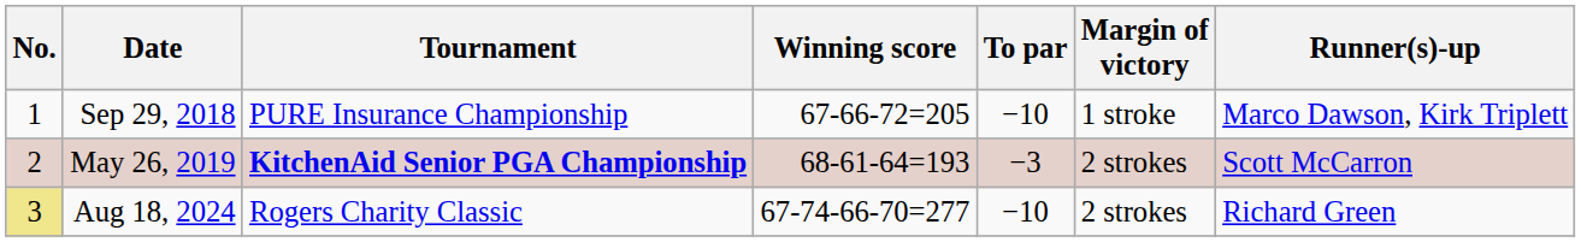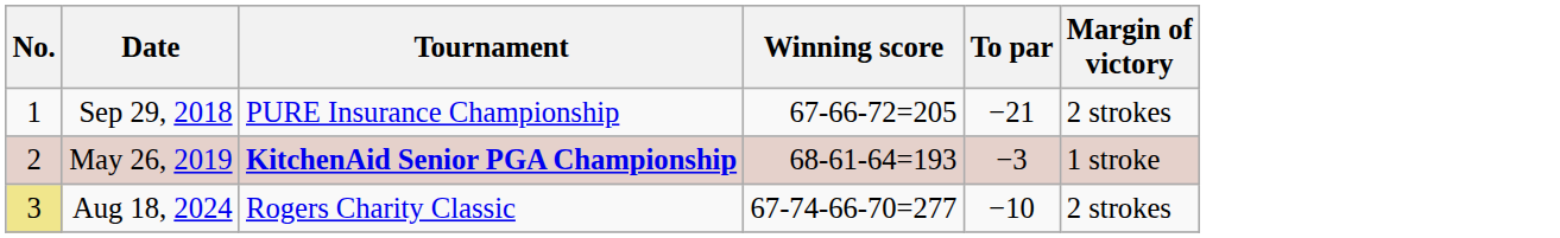- column: Runner(s)-up | Marco Dawson, Kirk Triplett | Scott McCarron | Richard Green
Sep 29, 2018 | To par: −10 -> −21
Sep 29, 2018 | Margin of victory: 1 stroke -> 2 strokes
May 26, 2019 | Margin of victory: 2 strokes -> 1 stroke
